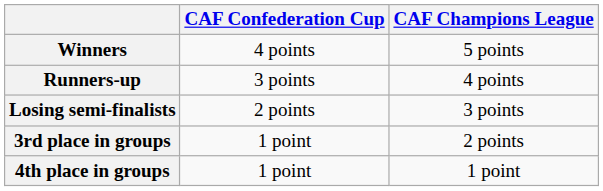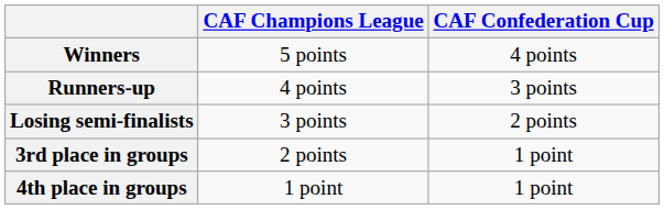columns swapped: CAF Champions League <-> CAF Confederation Cup
